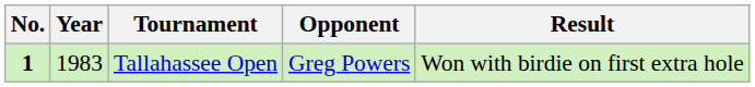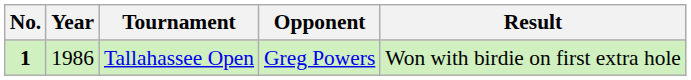Tallahassee Open | Year: 1983 -> 1986
